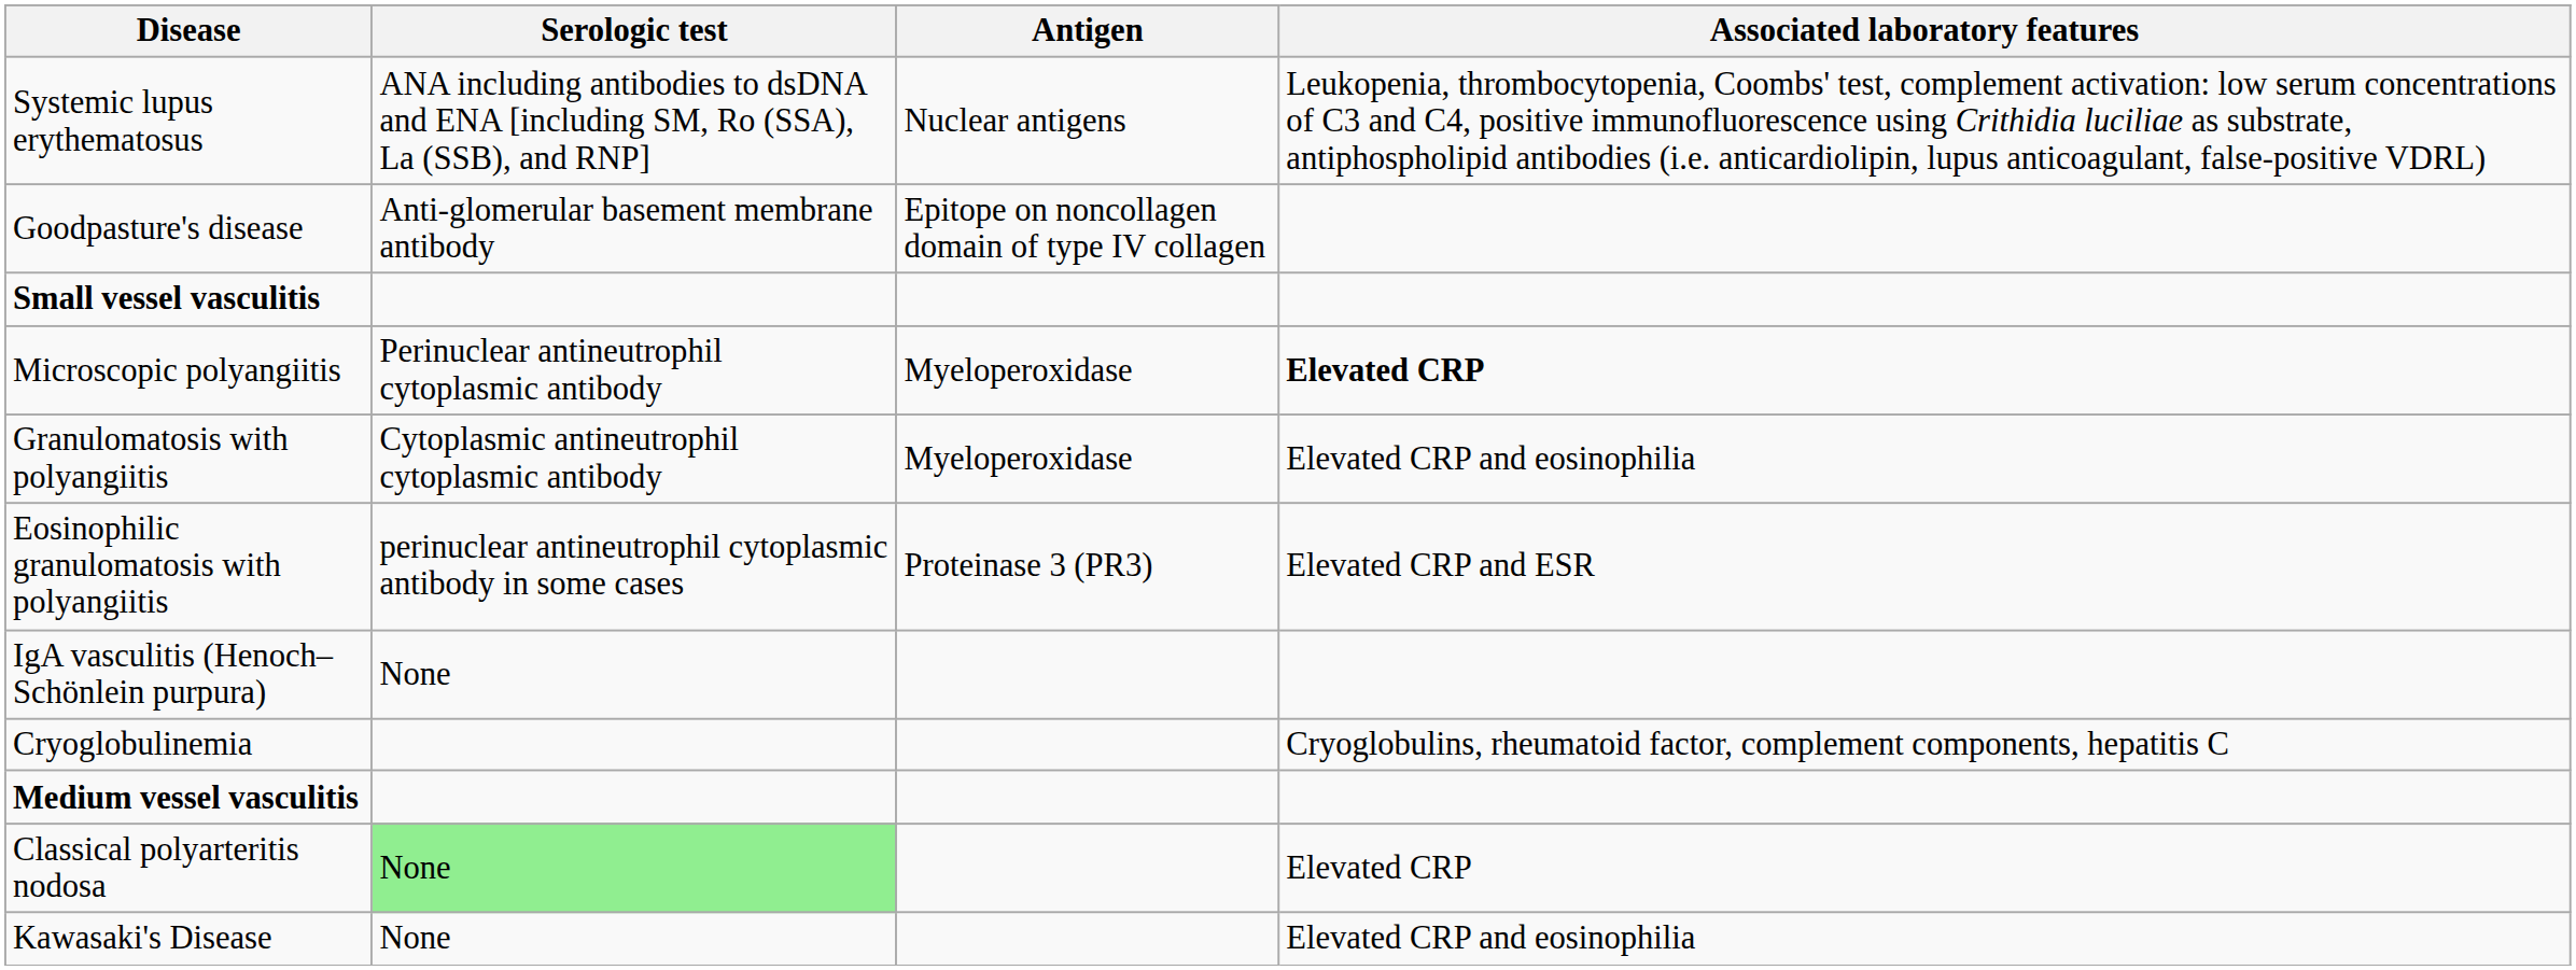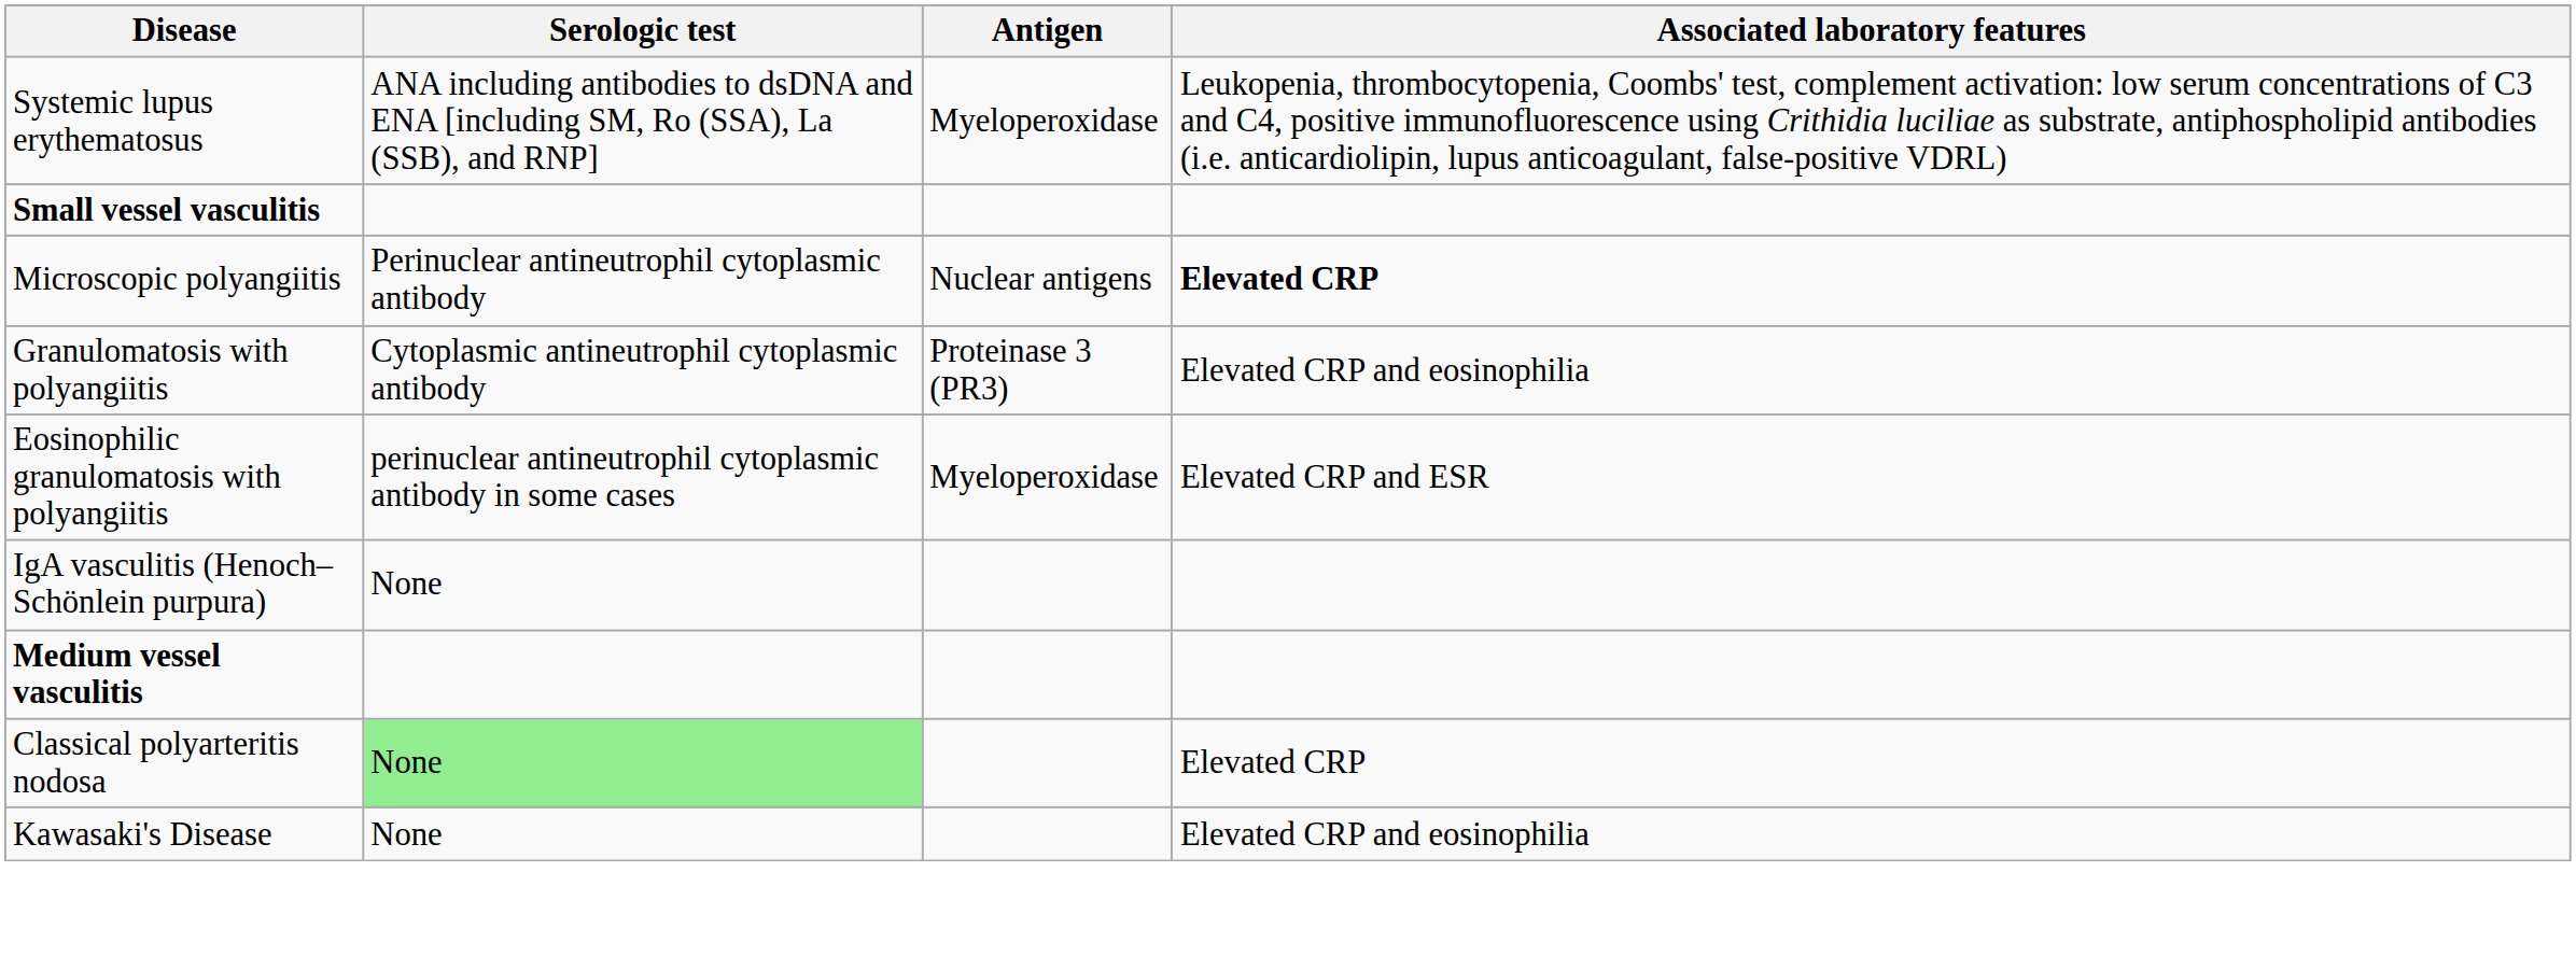Systemic lupus erythematosus | Antigen: Nuclear antigens -> Myeloperoxidase
- row: Goodpasture's disease | Anti-glomerular basement membrane antibody | Epitope on noncollagen domain of type IV collagen
Microscopic polyangiitis | Antigen: Myeloperoxidase -> Nuclear antigens
Granulomatosis with polyangiitis | Antigen: Myeloperoxidase -> Proteinase 3 (PR3)
Eosinophilic granulomatosis with polyangiitis | Antigen: Proteinase 3 (PR3) -> Myeloperoxidase
- row: Cryoglobulinemia | Cryoglobulins, rheumatoid factor, complement components, hepatitis C
